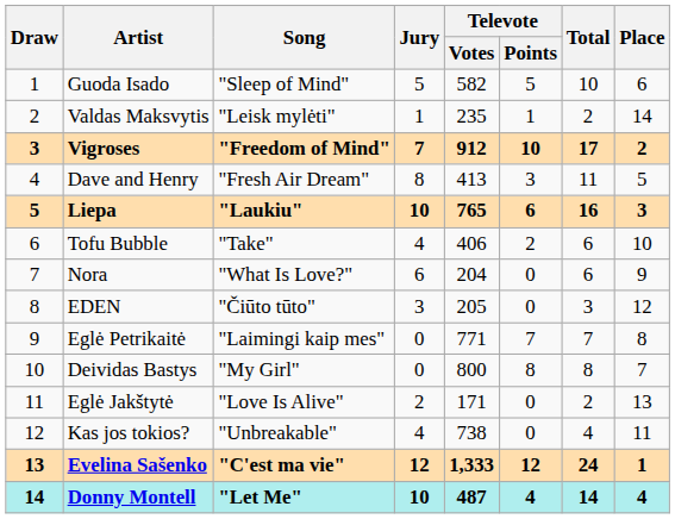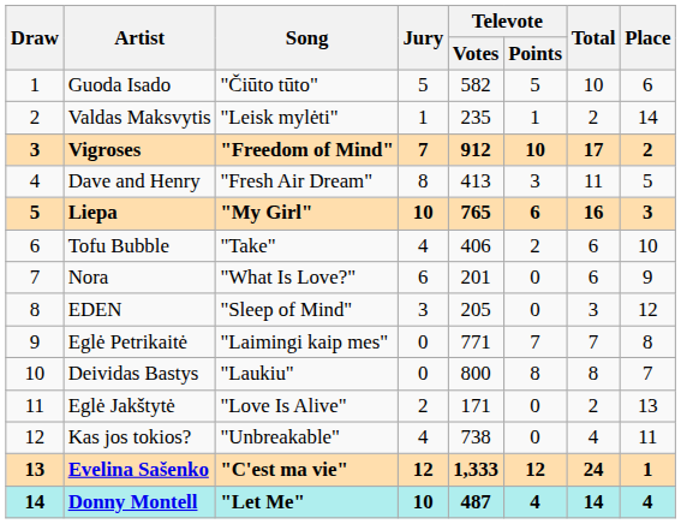Guoda Isado | Song: "Sleep of Mind" -> "Čiūto tūto"
Liepa | Song: "Laukiu" -> "My Girl"
Nora | Televote / Votes: 204 -> 201
EDEN | Song: "Čiūto tūto" -> "Sleep of Mind"
Deividas Bastys | Song: "My Girl" -> "Laukiu"
